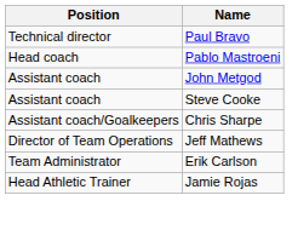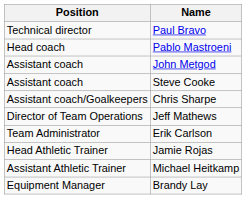+ row: Assistant Athletic Trainer | Michael Heitkamp
+ row: Equipment Manager | Brandy Lay
